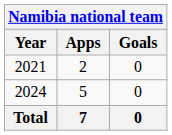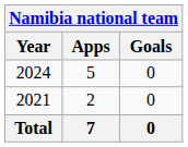rows swapped: 2021 <-> 2024
